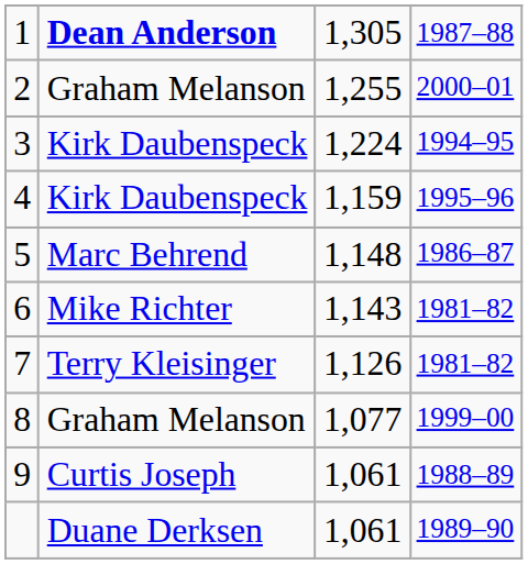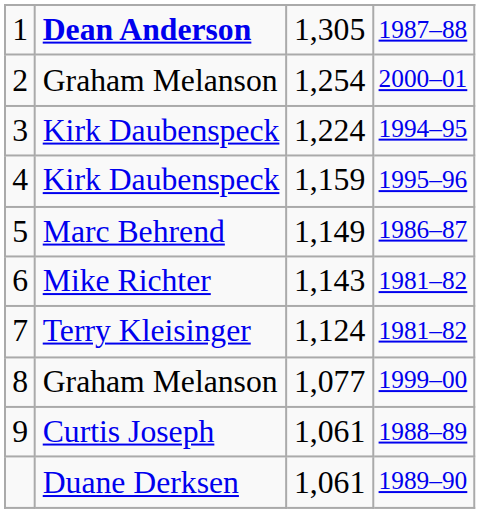2 | column 3: 1,255 -> 1,254
5 | column 3: 1,148 -> 1,149
7 | column 3: 1,126 -> 1,124
